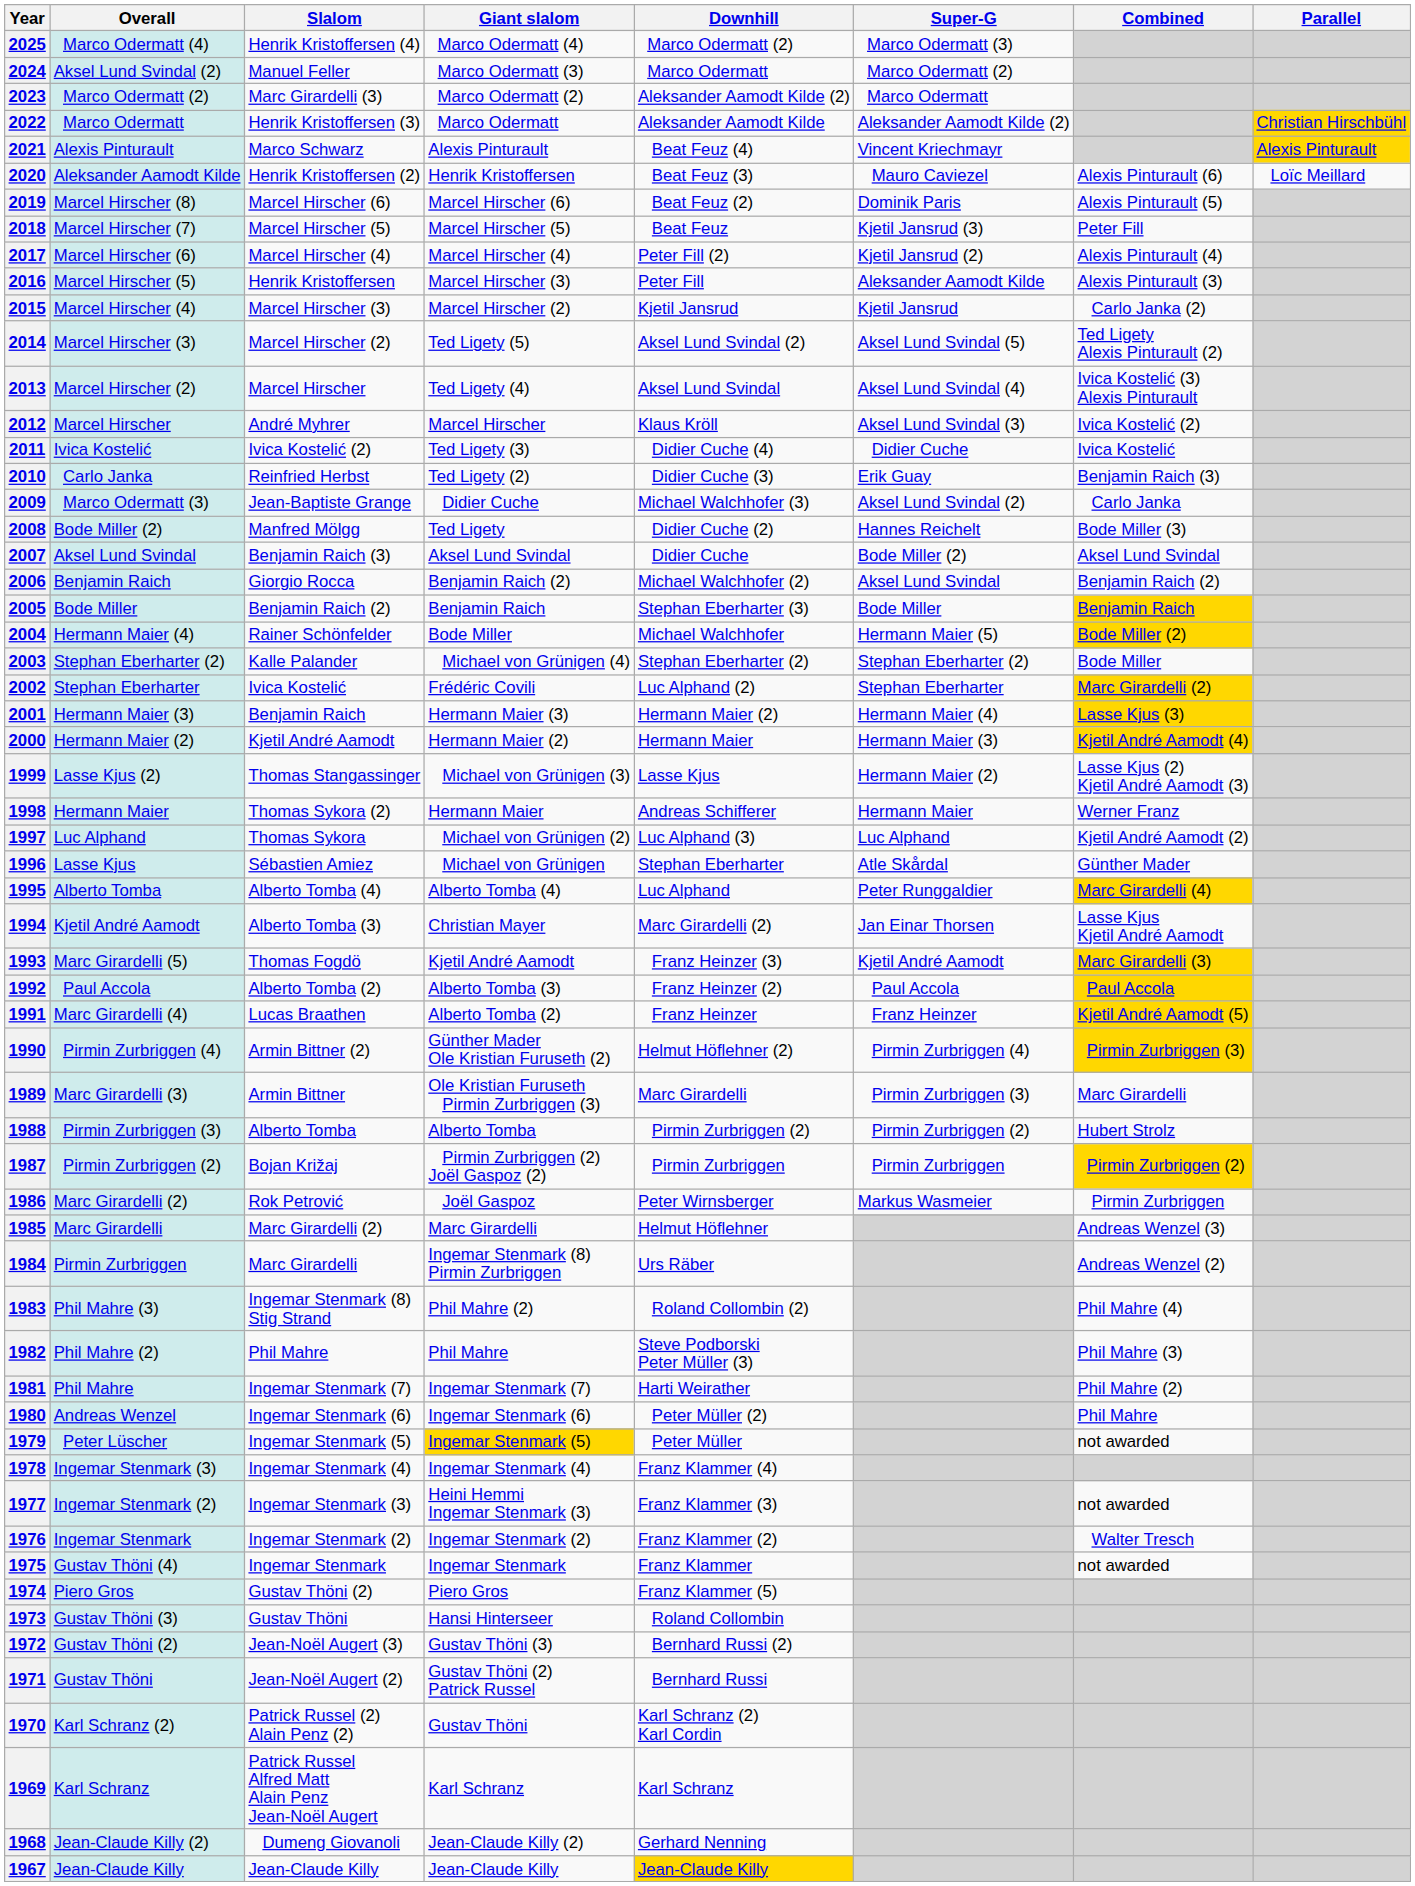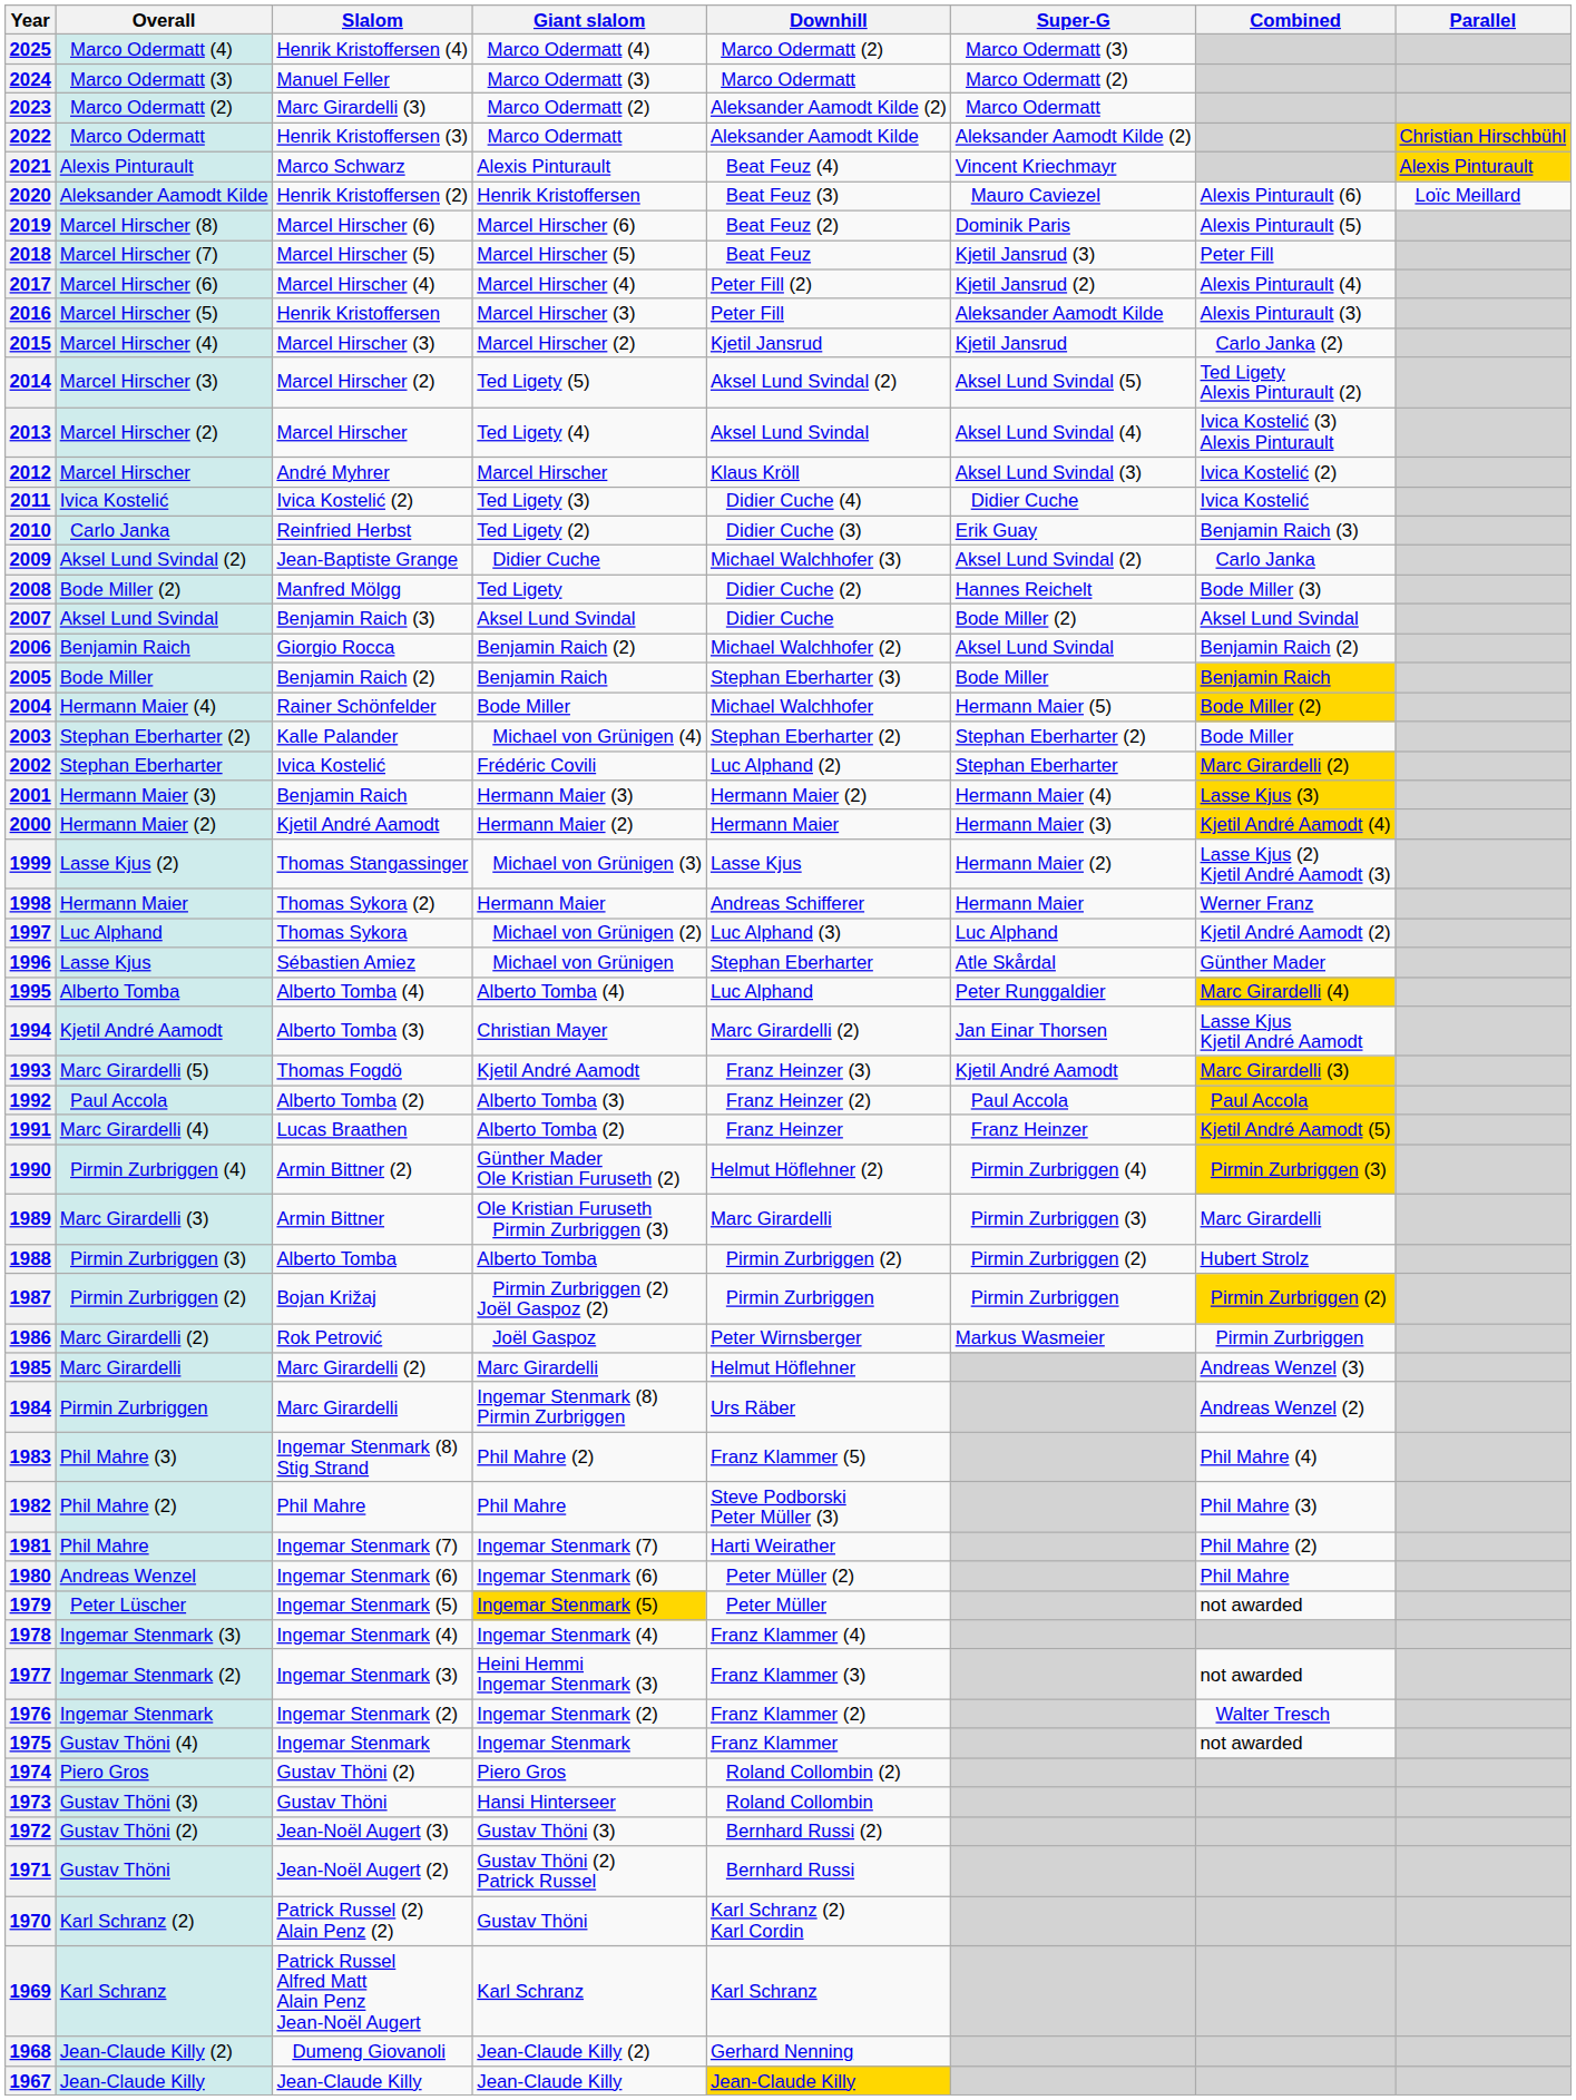2024 | Overall: Aksel Lund Svindal (2) -> Marco Odermatt (3)
2009 | Overall: Marco Odermatt (3) -> Aksel Lund Svindal (2)
1983 | Downhill: Roland Collombin (2) -> Franz Klammer (5)
1974 | Downhill: Franz Klammer (5) -> Roland Collombin (2)
